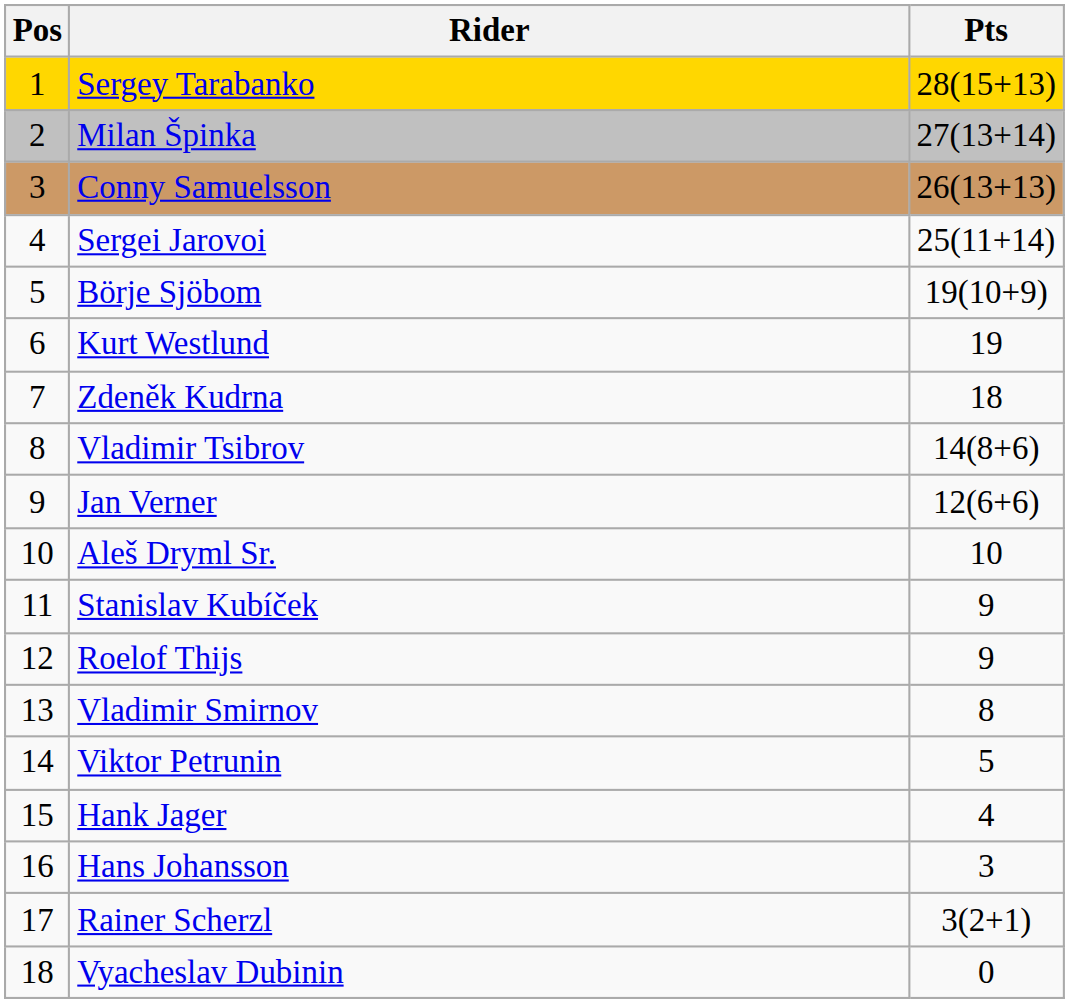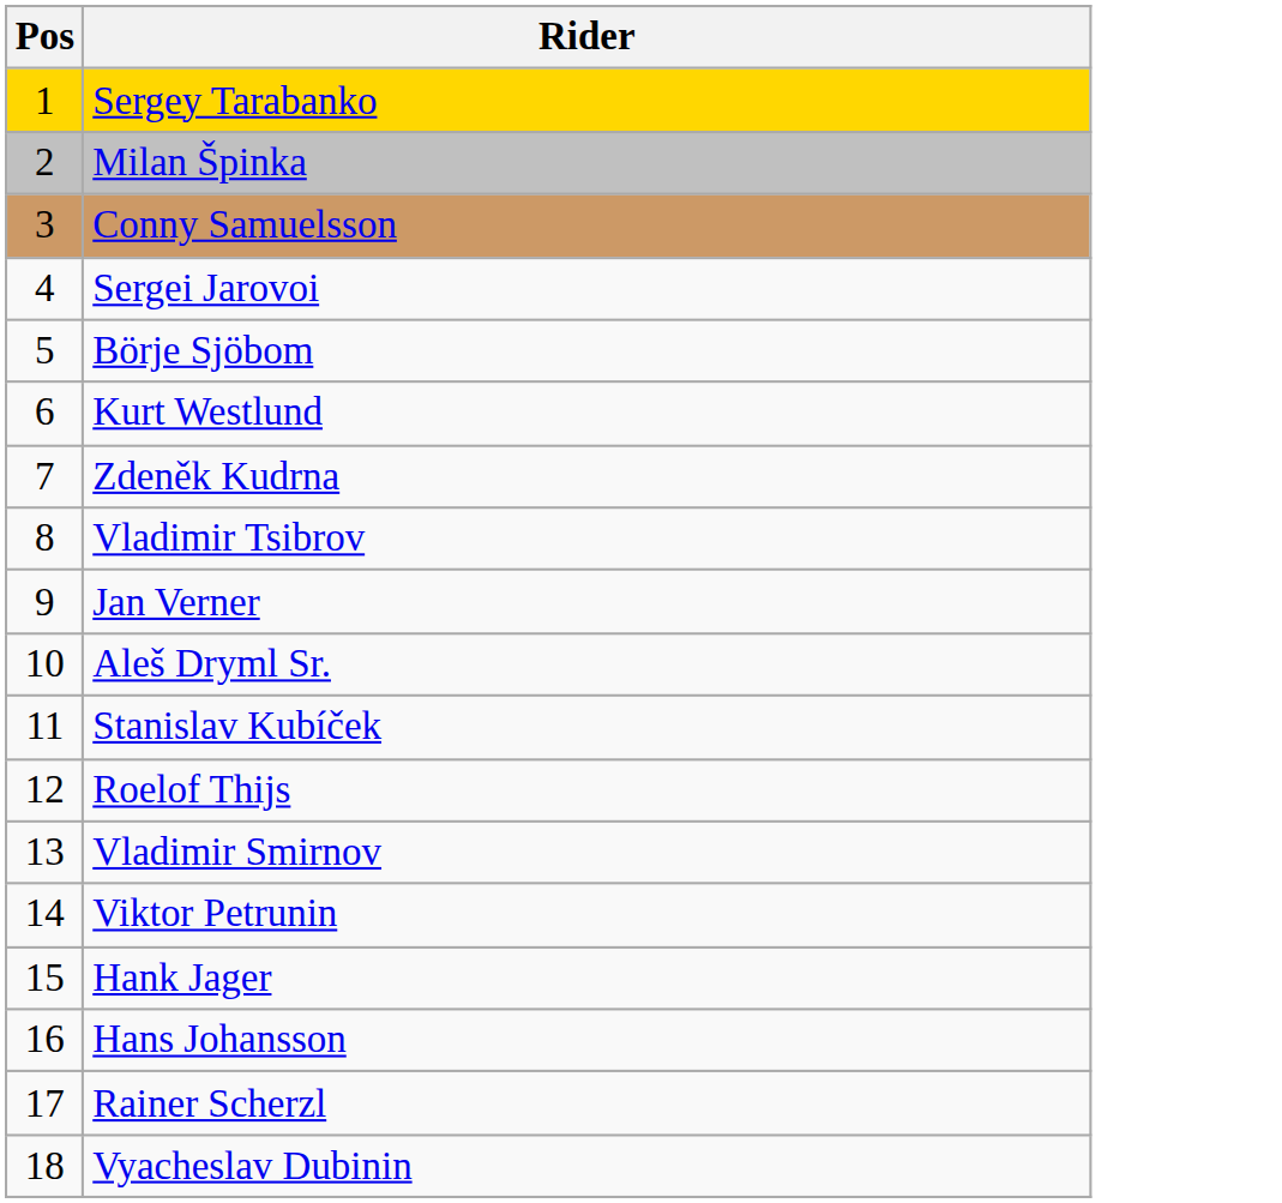- column: Pts | 28(15+13) | 27(13+14) | 26(13+13) | 25(11+14) | 19(10+9) | 19 | 18 | 14(8+6) | 12(6+6) | 10 | 9 | 9 | 8 | 5 | 4 | 3 | 3(2+1) | 0
